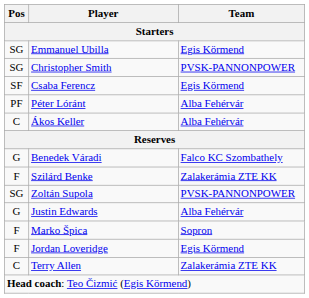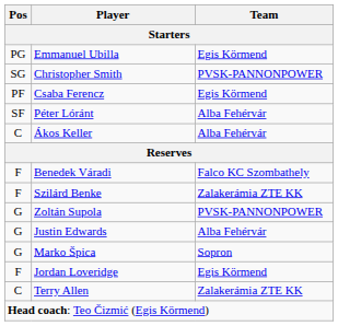Emmanuel Ubilla | Pos: SG -> PG
Csaba Ferencz | Pos: SF -> PF
Péter Lóránt | Pos: PF -> SF
Benedek Váradi | Pos: G -> F
Zoltán Supola | Pos: SG -> G
Marko Špica | Pos: F -> G
